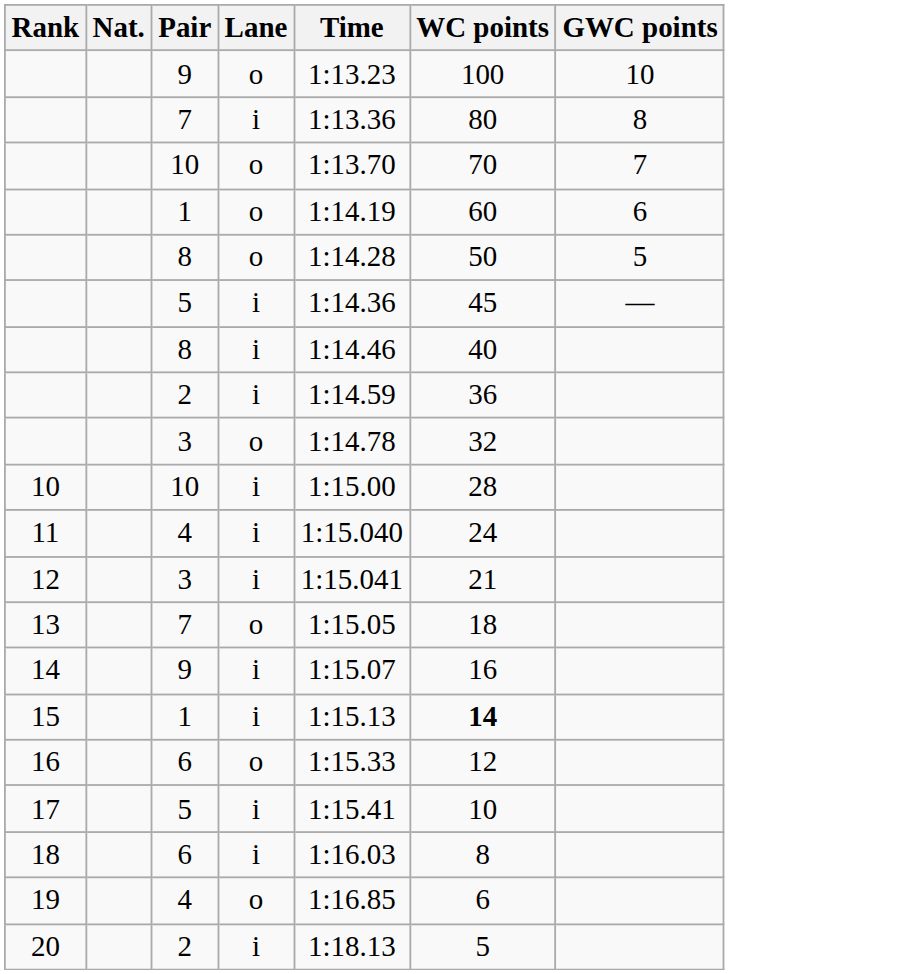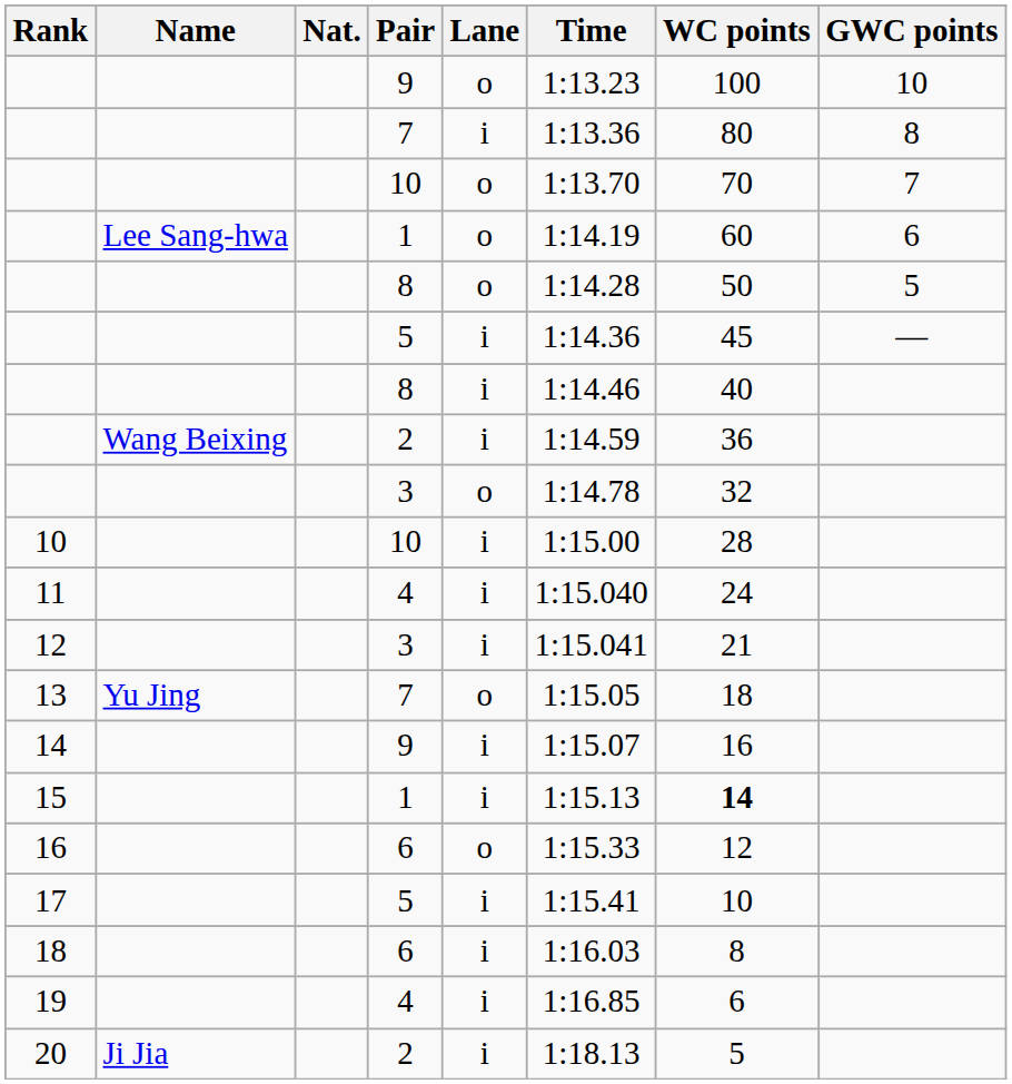+ column: Name | Lee Sang-hwa | Wang Beixing | Yu Jing | Ji Jia
19 | Lane: o -> i
